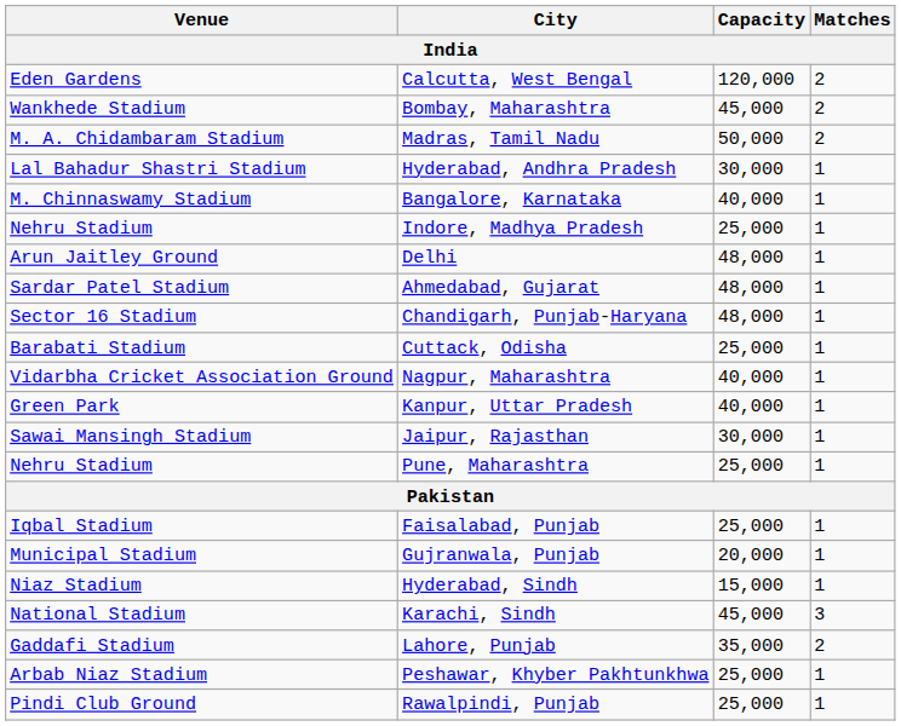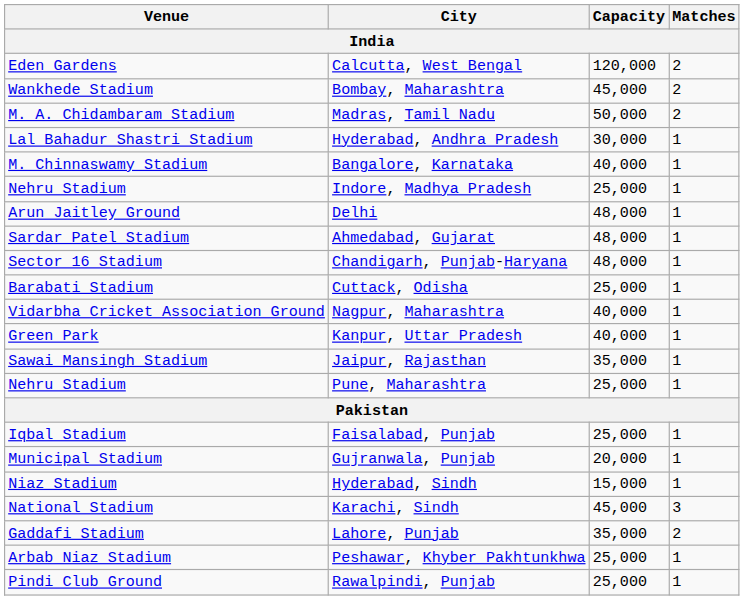Jaipur, Rajasthan | Capacity: 30,000 -> 35,000
